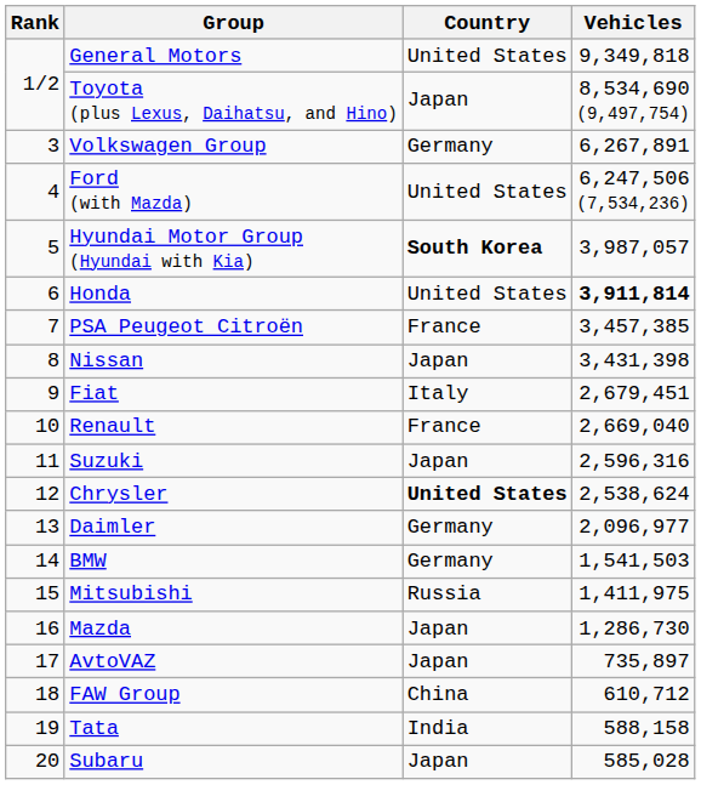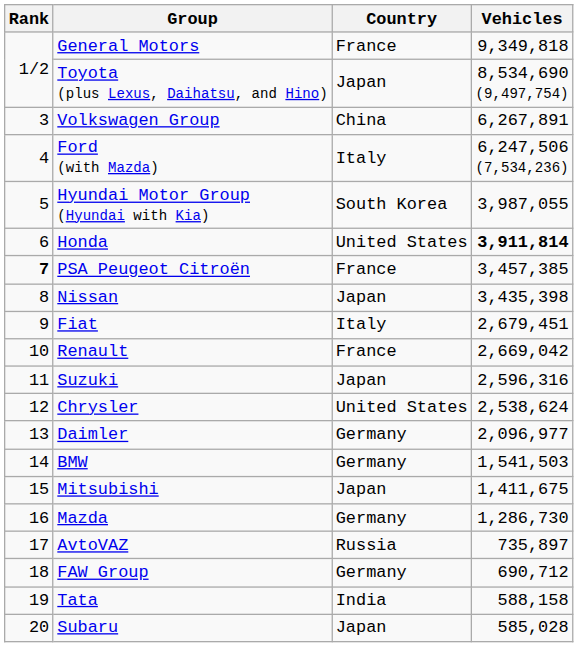General Motors | Country: United States -> France
Volkswagen Group | Country: Germany -> China
Ford (with Mazda) | Country: United States -> Italy
Hyundai Motor Group (Hyundai with Kia) | Country: bold -> normal
Hyundai Motor Group (Hyundai with Kia) | Vehicles: 3,987,057 -> 3,987,055
PSA Peugeot Citroën | Rank: normal -> bold
Nissan | Vehicles: 3,431,398 -> 3,435,398
Renault | Vehicles: 2,669,040 -> 2,669,042
Chrysler | Country: bold -> normal
Mitsubishi | Country: Russia -> Japan
Mitsubishi | Vehicles: 1,411,975 -> 1,411,675
Mazda | Country: Japan -> Germany
AvtoVAZ | Country: Japan -> Russia
FAW Group | Country: China -> Germany
FAW Group | Vehicles: 610,712 -> 690,712
